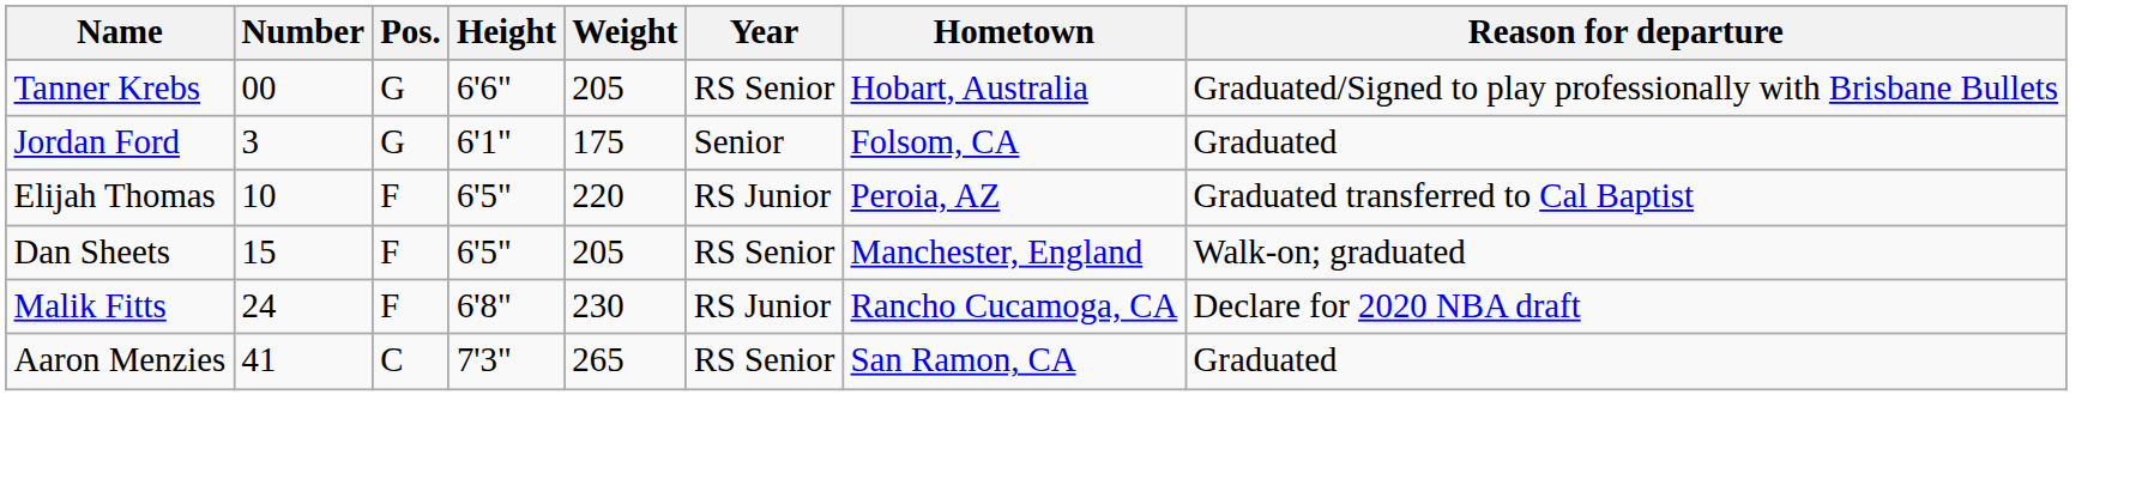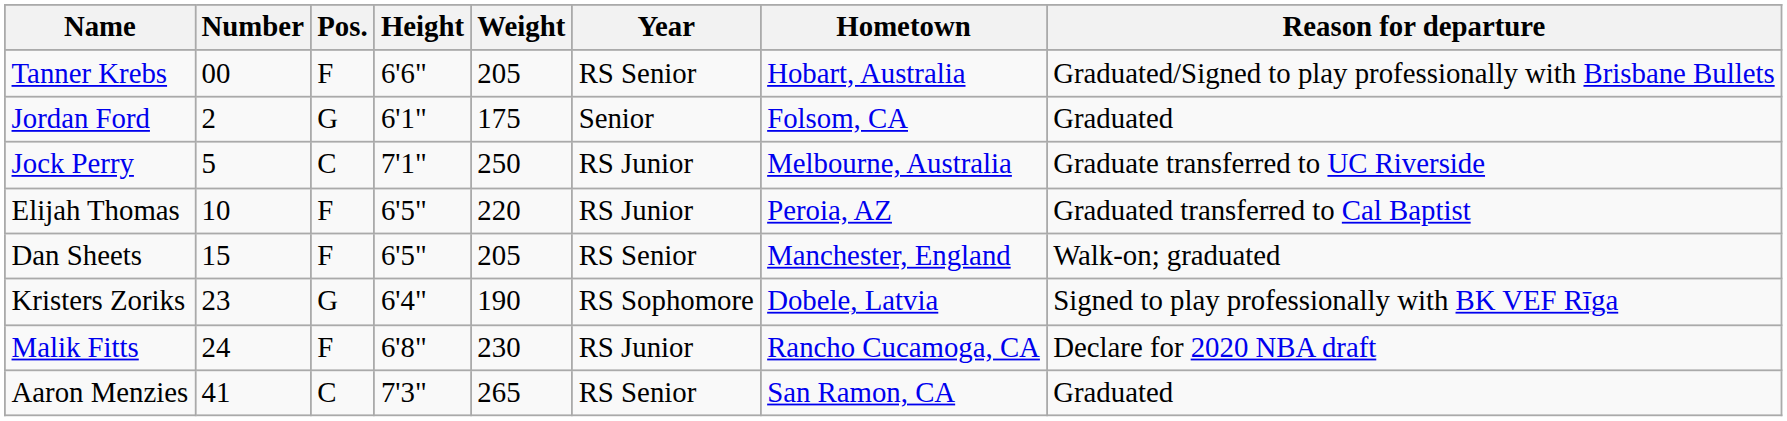Tanner Krebs | Pos.: G -> F
Jordan Ford | Number: 3 -> 2
+ row: Jock Perry | 5 | C | 7'1" | 250 | RS Junior | Melbourne, Australia | Graduate transferred to UC Riverside
+ row: Kristers Zoriks | 23 | G | 6'4" | 190 | RS Sophomore | Dobele, Latvia | Signed to play professionally with BK VEF Rīga
